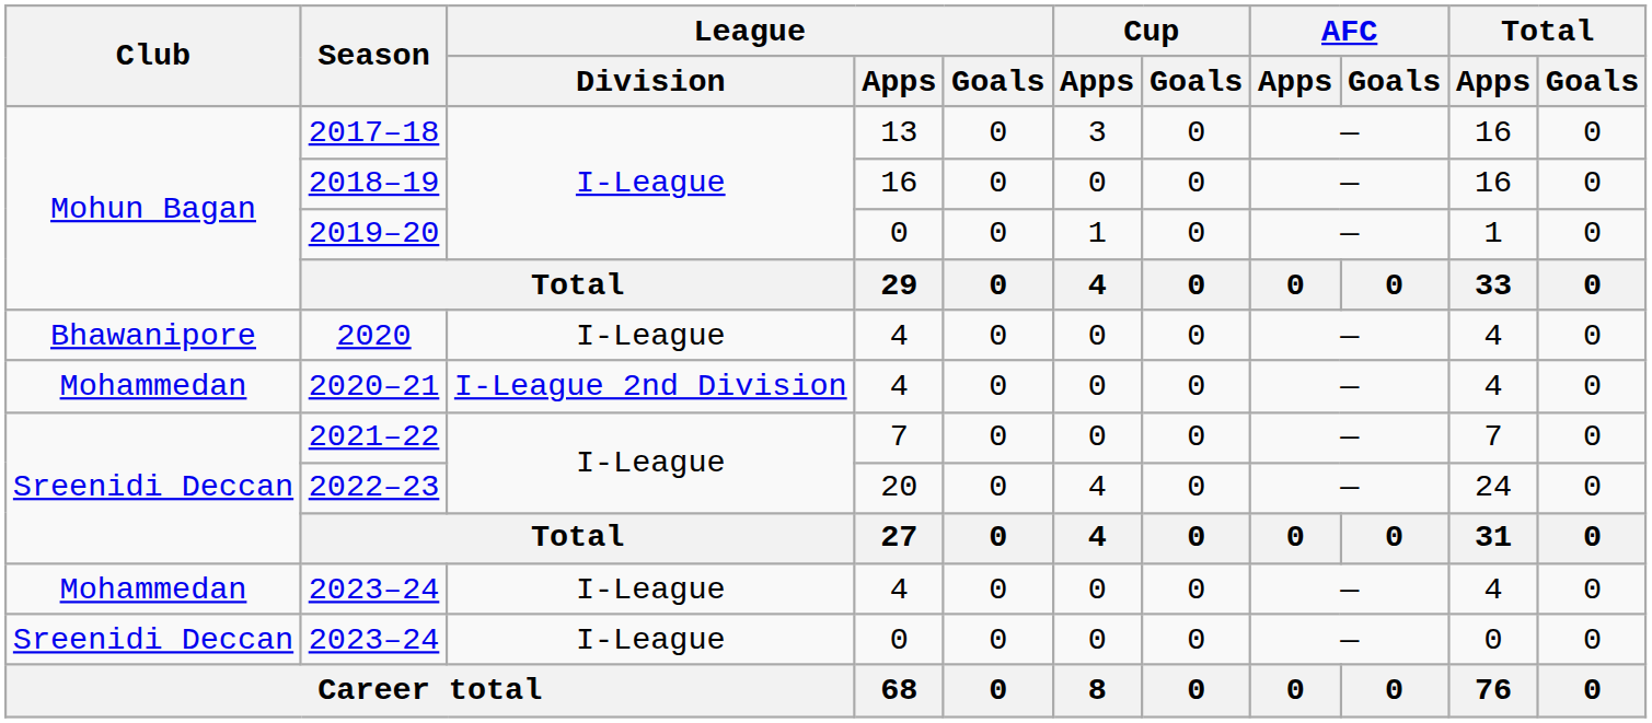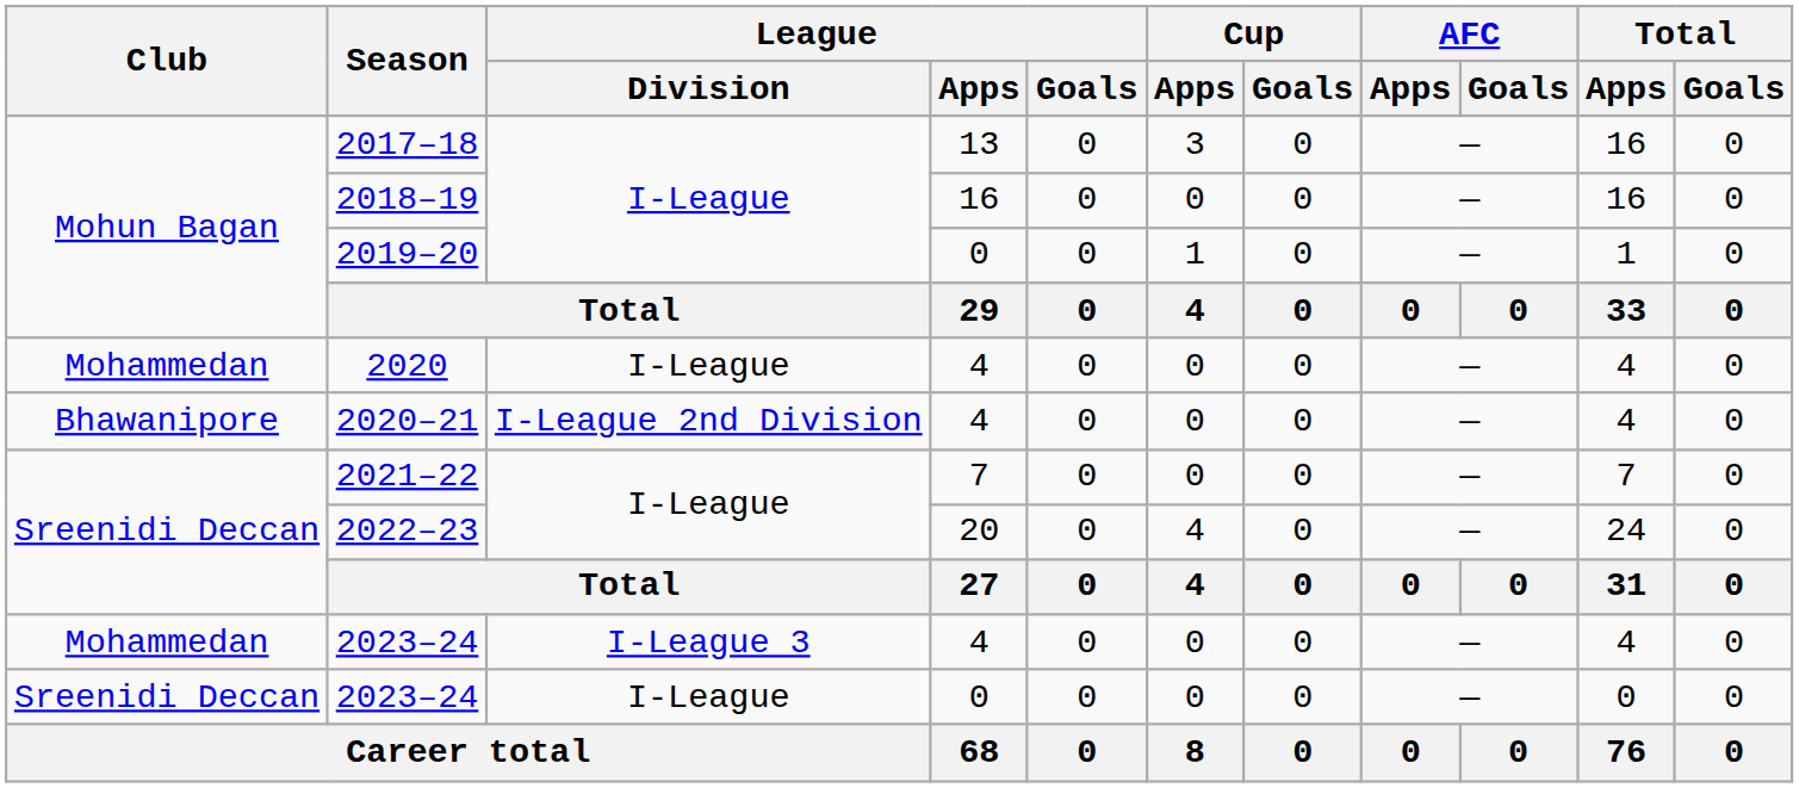2020 | Club: Bhawanipore -> Mohammedan
2020–21 | Club: Mohammedan -> Bhawanipore
2023–24 / 4 | League / Division: I-League -> I-League 3
